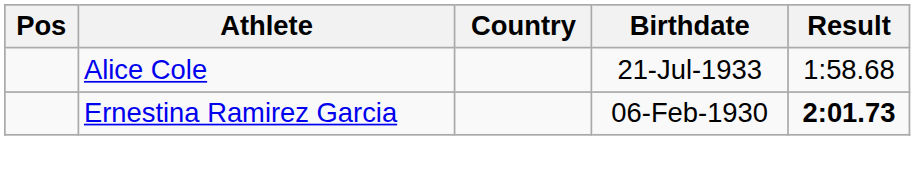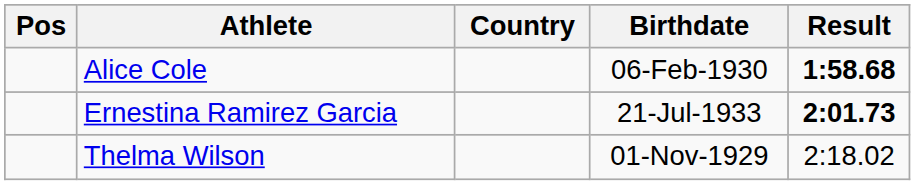Alice Cole | Birthdate: 21-Jul-1933 -> 06-Feb-1930
Alice Cole | Result: normal -> bold
Ernestina Ramirez Garcia | Birthdate: 06-Feb-1930 -> 21-Jul-1933
+ row: Thelma Wilson | 01-Nov-1929 | 2:18.02
